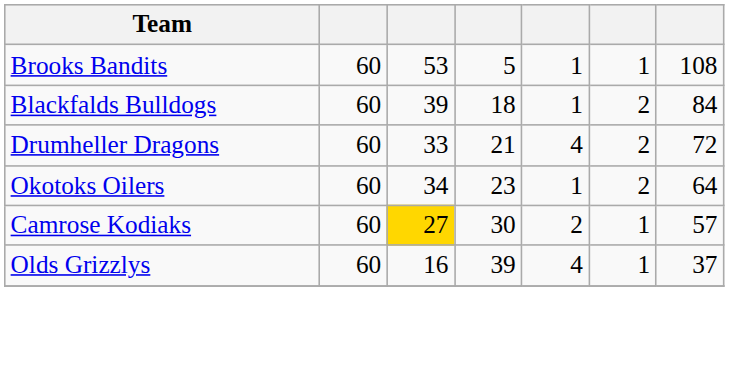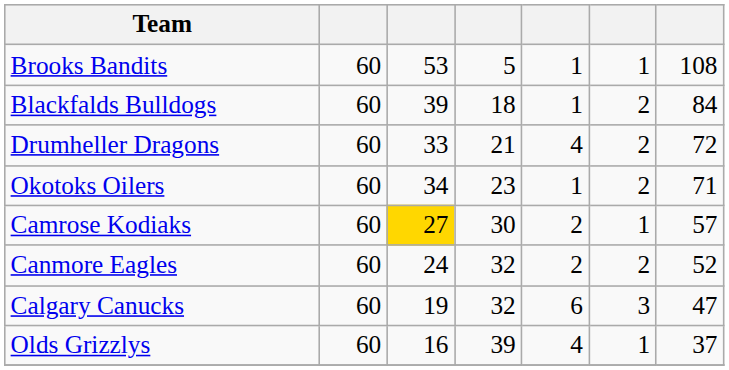Okotoks Oilers | column 7: 64 -> 71
+ row: Canmore Eagles | 60 | 24 | 32 | 2 | 2 | 52
+ row: Calgary Canucks | 60 | 19 | 32 | 6 | 3 | 47
